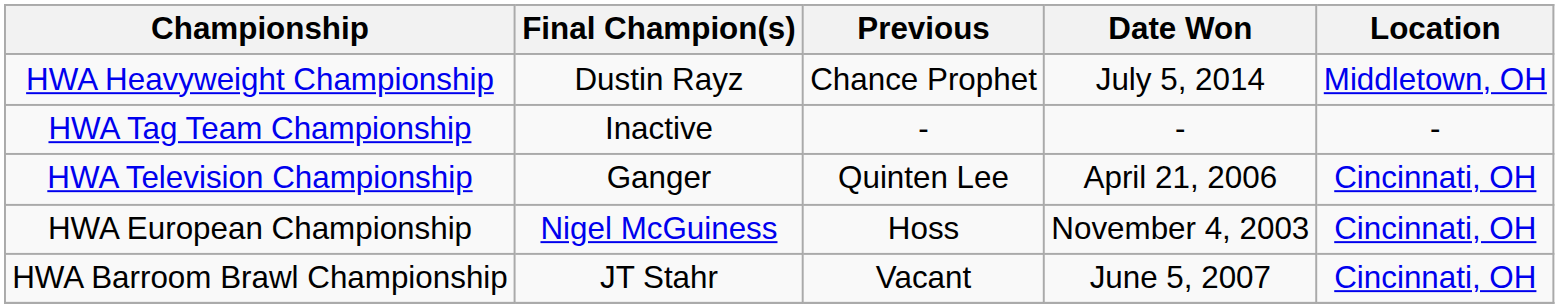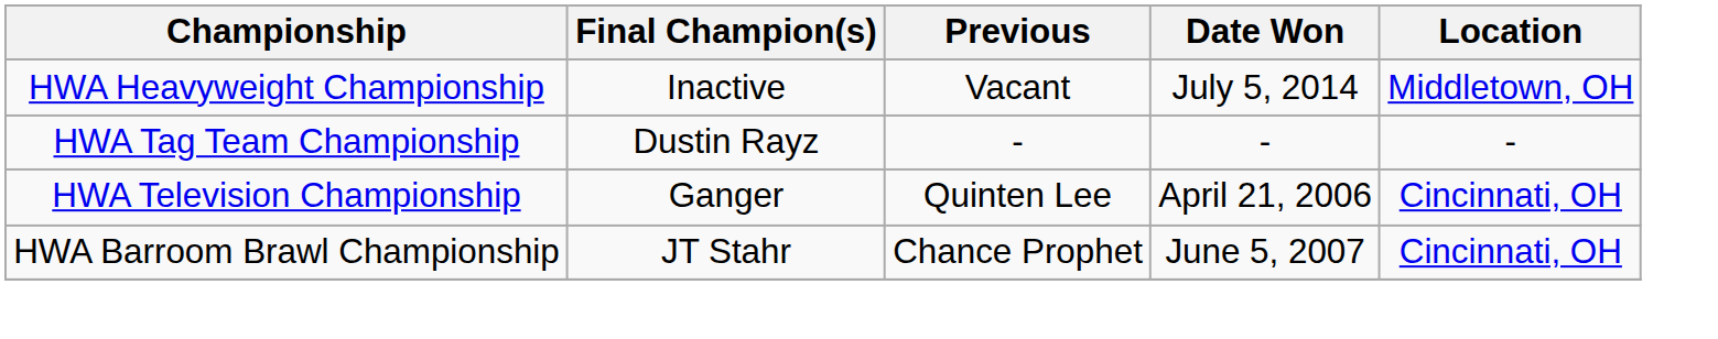HWA Heavyweight Championship | Final Champion(s): Dustin Rayz -> Inactive
HWA Heavyweight Championship | Previous: Chance Prophet -> Vacant
HWA Tag Team Championship | Final Champion(s): Inactive -> Dustin Rayz
- row: HWA European Championship | Nigel McGuiness | Hoss | November 4, 2003 | Cincinnati, OH
HWA Barroom Brawl Championship | Previous: Vacant -> Chance Prophet
